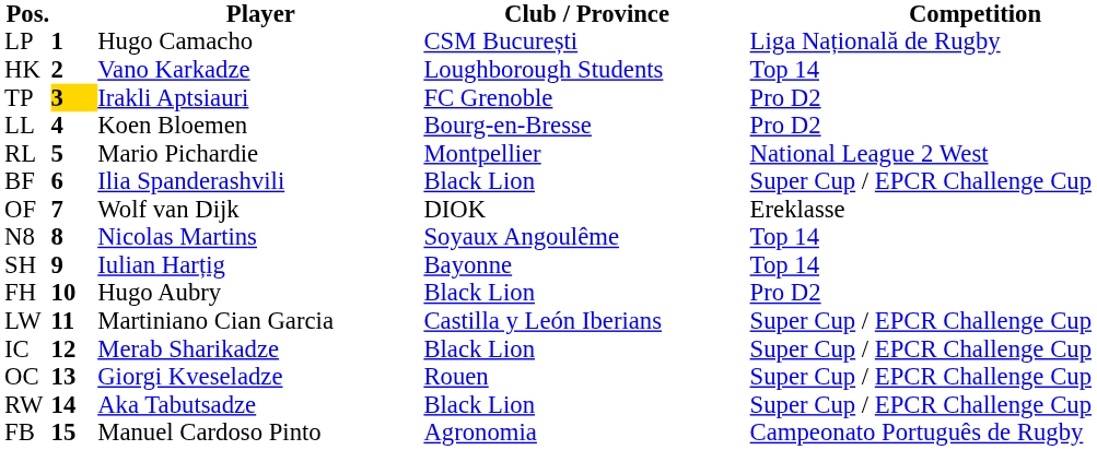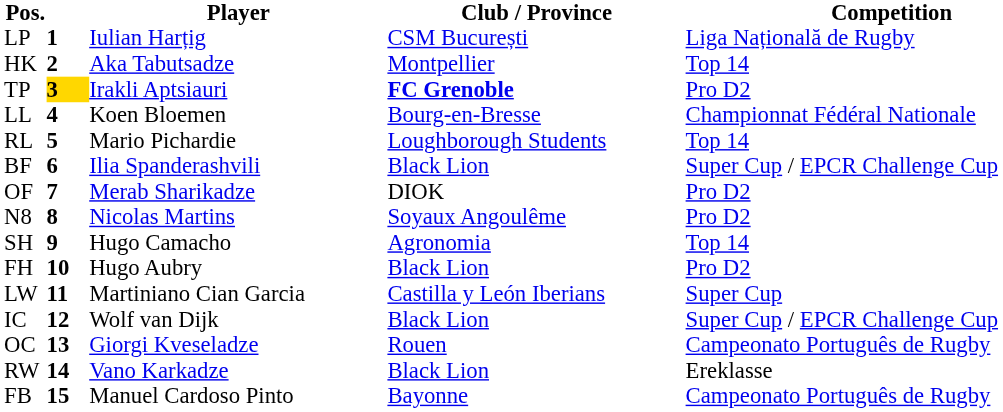LP | Player: Hugo Camacho -> Iulian Harțig
HK | Player: Vano Karkadze -> Aka Tabutsadze
HK | Club / Province: Loughborough Students -> Montpellier
TP | Club / Province: normal -> bold
LL | Competition: Pro D2 -> Championnat Fédéral Nationale
RL | Club / Province: Montpellier -> Loughborough Students
RL | Competition: National League 2 West -> Top 14
OF | Player: Wolf van Dijk -> Merab Sharikadze
OF | Competition: Ereklasse -> Pro D2
N8 | Competition: Top 14 -> Pro D2
SH | Player: Iulian Harțig -> Hugo Camacho
SH | Club / Province: Bayonne -> Agronomia
LW | Competition: Super Cup / EPCR Challenge Cup -> Super Cup
IC | Player: Merab Sharikadze -> Wolf van Dijk
OC | Competition: Super Cup / EPCR Challenge Cup -> Campeonato Português de Rugby
RW | Player: Aka Tabutsadze -> Vano Karkadze
RW | Competition: Super Cup / EPCR Challenge Cup -> Ereklasse
FB | Club / Province: Agronomia -> Bayonne
